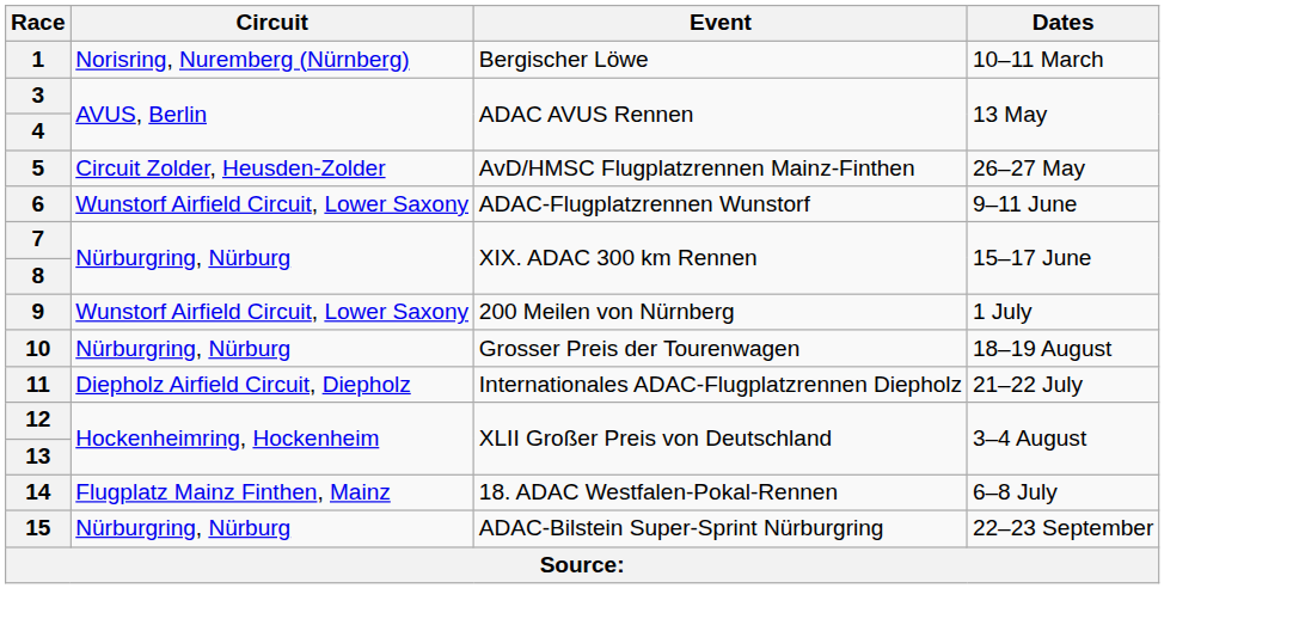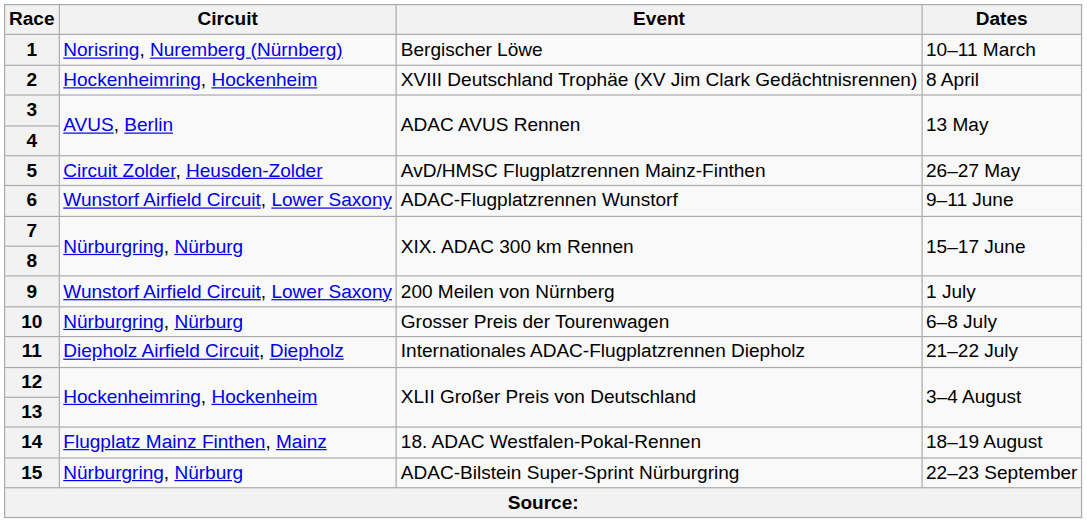+ row: 2 | Hockenheimring, Hockenheim | XVIII Deutschland Trophäe (XV Jim Clark Gedächtnisrennen) | 8 April
10 | Dates: 18–19 August -> 6–8 July
14 | Dates: 6–8 July -> 18–19 August
